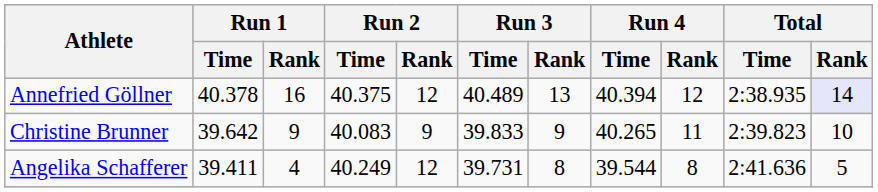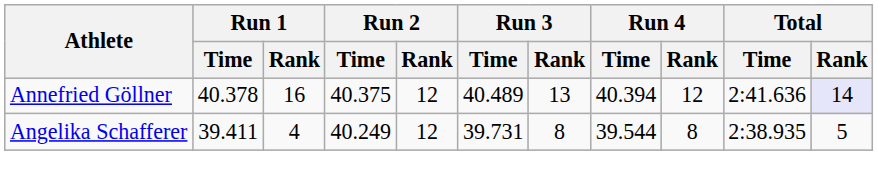Annefried Göllner | Total / Time: 2:38.935 -> 2:41.636
- row: Christine Brunner | 39.642 | 9 | 40.083 | 9 | 39.833 | 9 | 40.265 | 11 | 2:39.823 | 10
Angelika Schafferer | Total / Time: 2:41.636 -> 2:38.935
